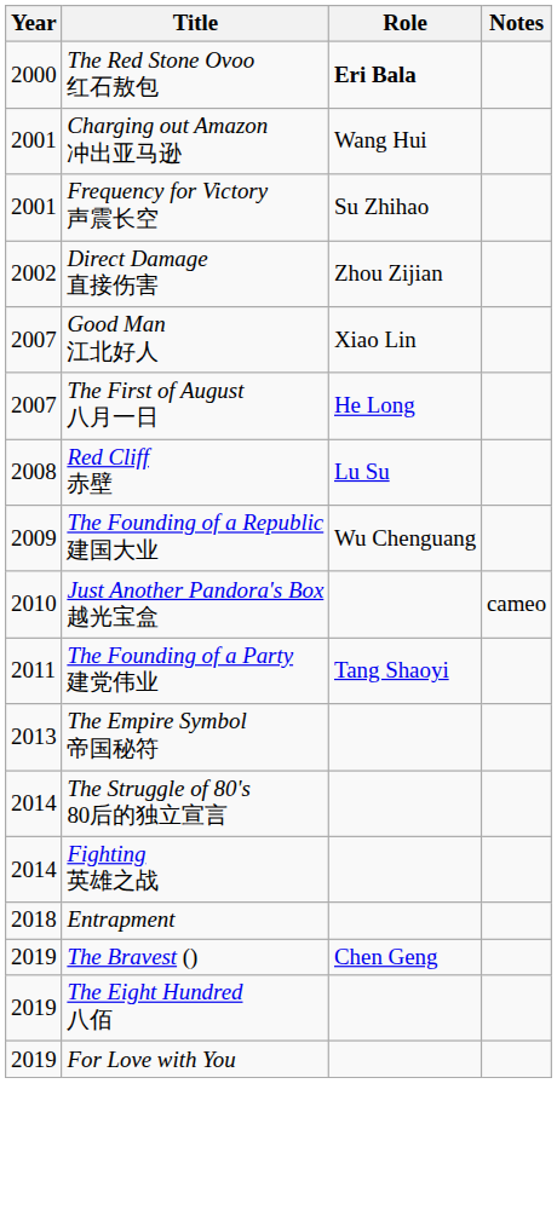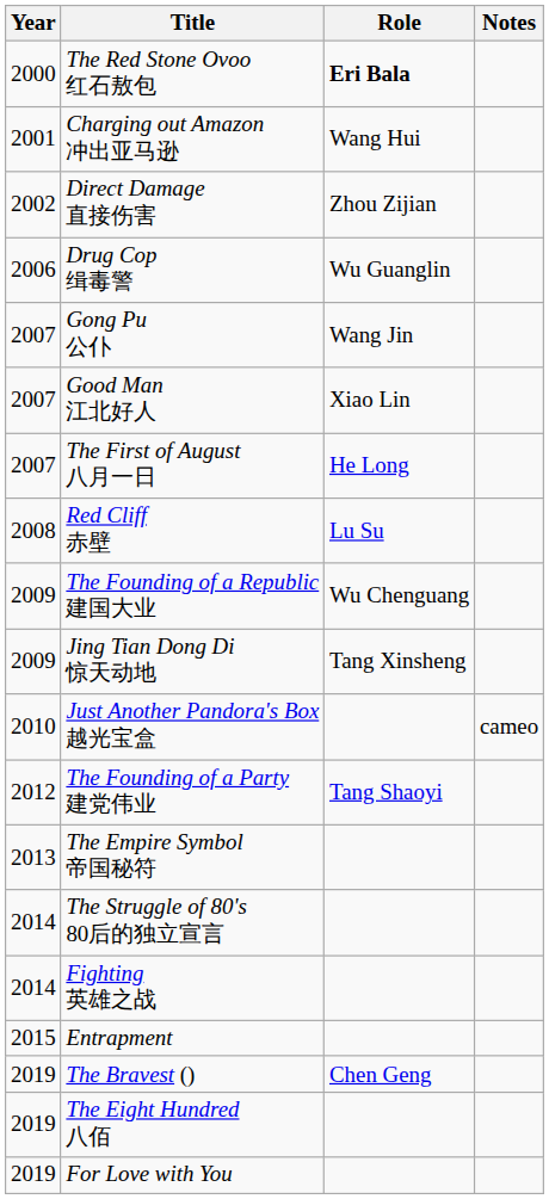- row: 2001 | Frequency for Victory 声震长空 | Su Zhihao
+ row: 2006 | Drug Cop 缉毒警 | Wu Guanglin
+ row: 2007 | Gong Pu 公仆 | Wang Jin
+ row: 2009 | Jing Tian Dong Di 惊天动地 | Tang Xinsheng
The Founding of a Party 建党伟业 | Year: 2011 -> 2012
Entrapment | Year: 2018 -> 2015
